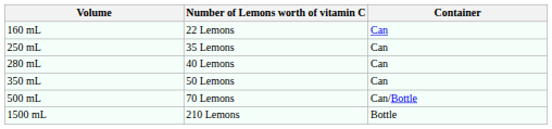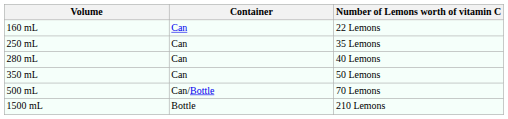columns swapped: Container <-> Number of Lemons worth of vitamin C
